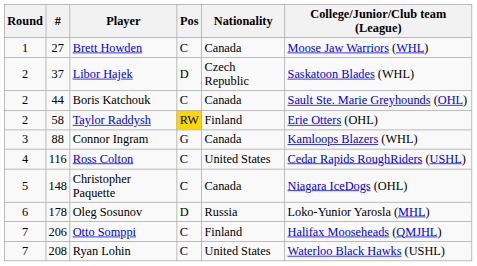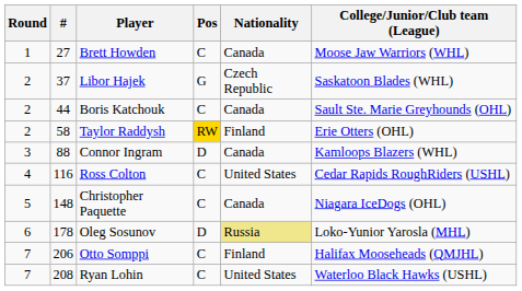Libor Hajek | Pos: D -> G
Connor Ingram | Pos: G -> D
Oleg Sosunov | Nationality: no background -> khaki background
